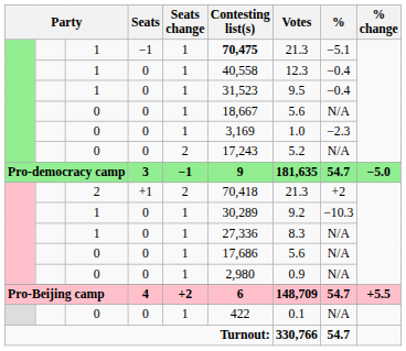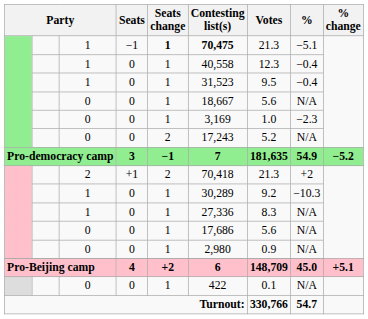1 / −1 | Seats change: normal -> bold
Pro-democracy camp | Contesting list(s): 9 -> 7
Pro-democracy camp | %: 54.7 -> 54.9
Pro-democracy camp | % change: −5.0 -> −5.2
Pro-Beijing camp | %: 54.7 -> 45.0
Pro-Beijing camp | % change: +5.5 -> +5.1
